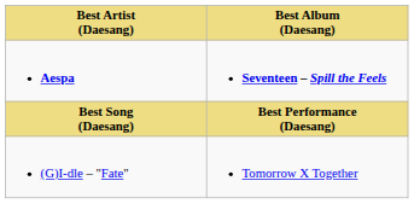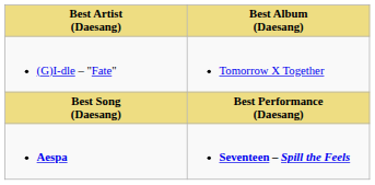rows swapped: Aespa <-> (G)I-dle – "Fate"
